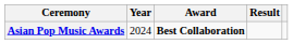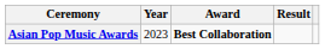Asian Pop Music Awards | Year: 2024 -> 2023
